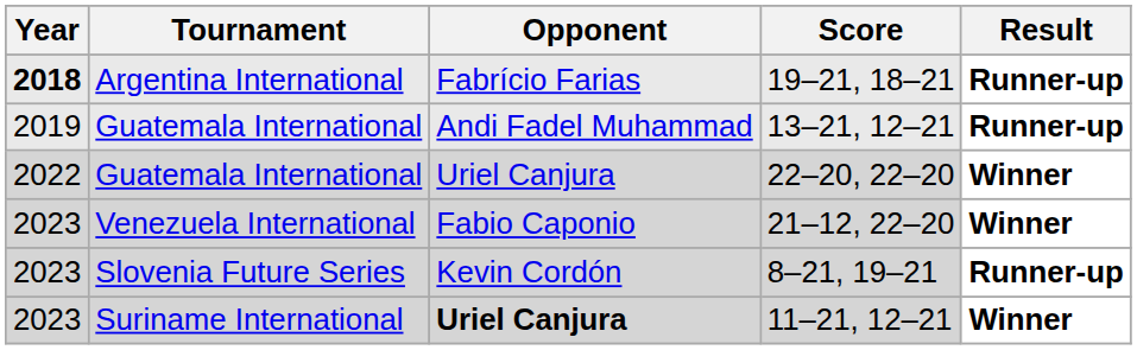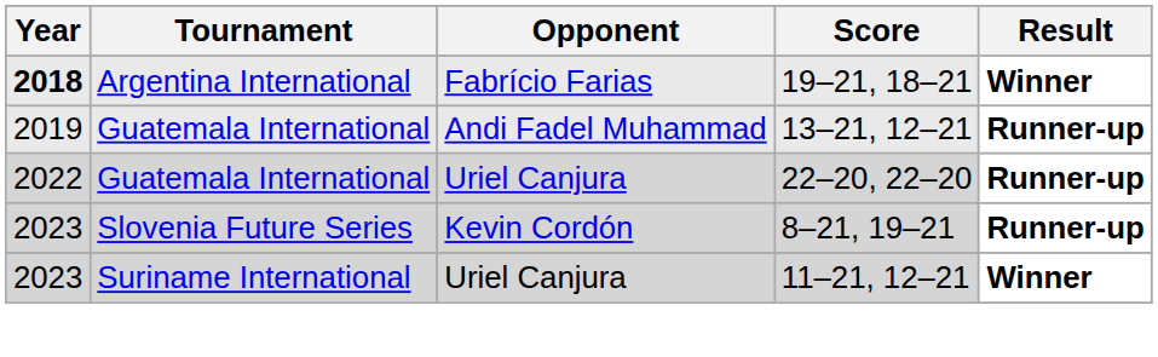19–21, 18–21 | Result: Runner-up -> Winner
22–20, 22–20 | Result: Winner -> Runner-up
- row: 2023 | Venezuela International | Fabio Caponio | 21–12, 22–20 | Winner
11–21, 12–21 | Opponent: bold -> normal
